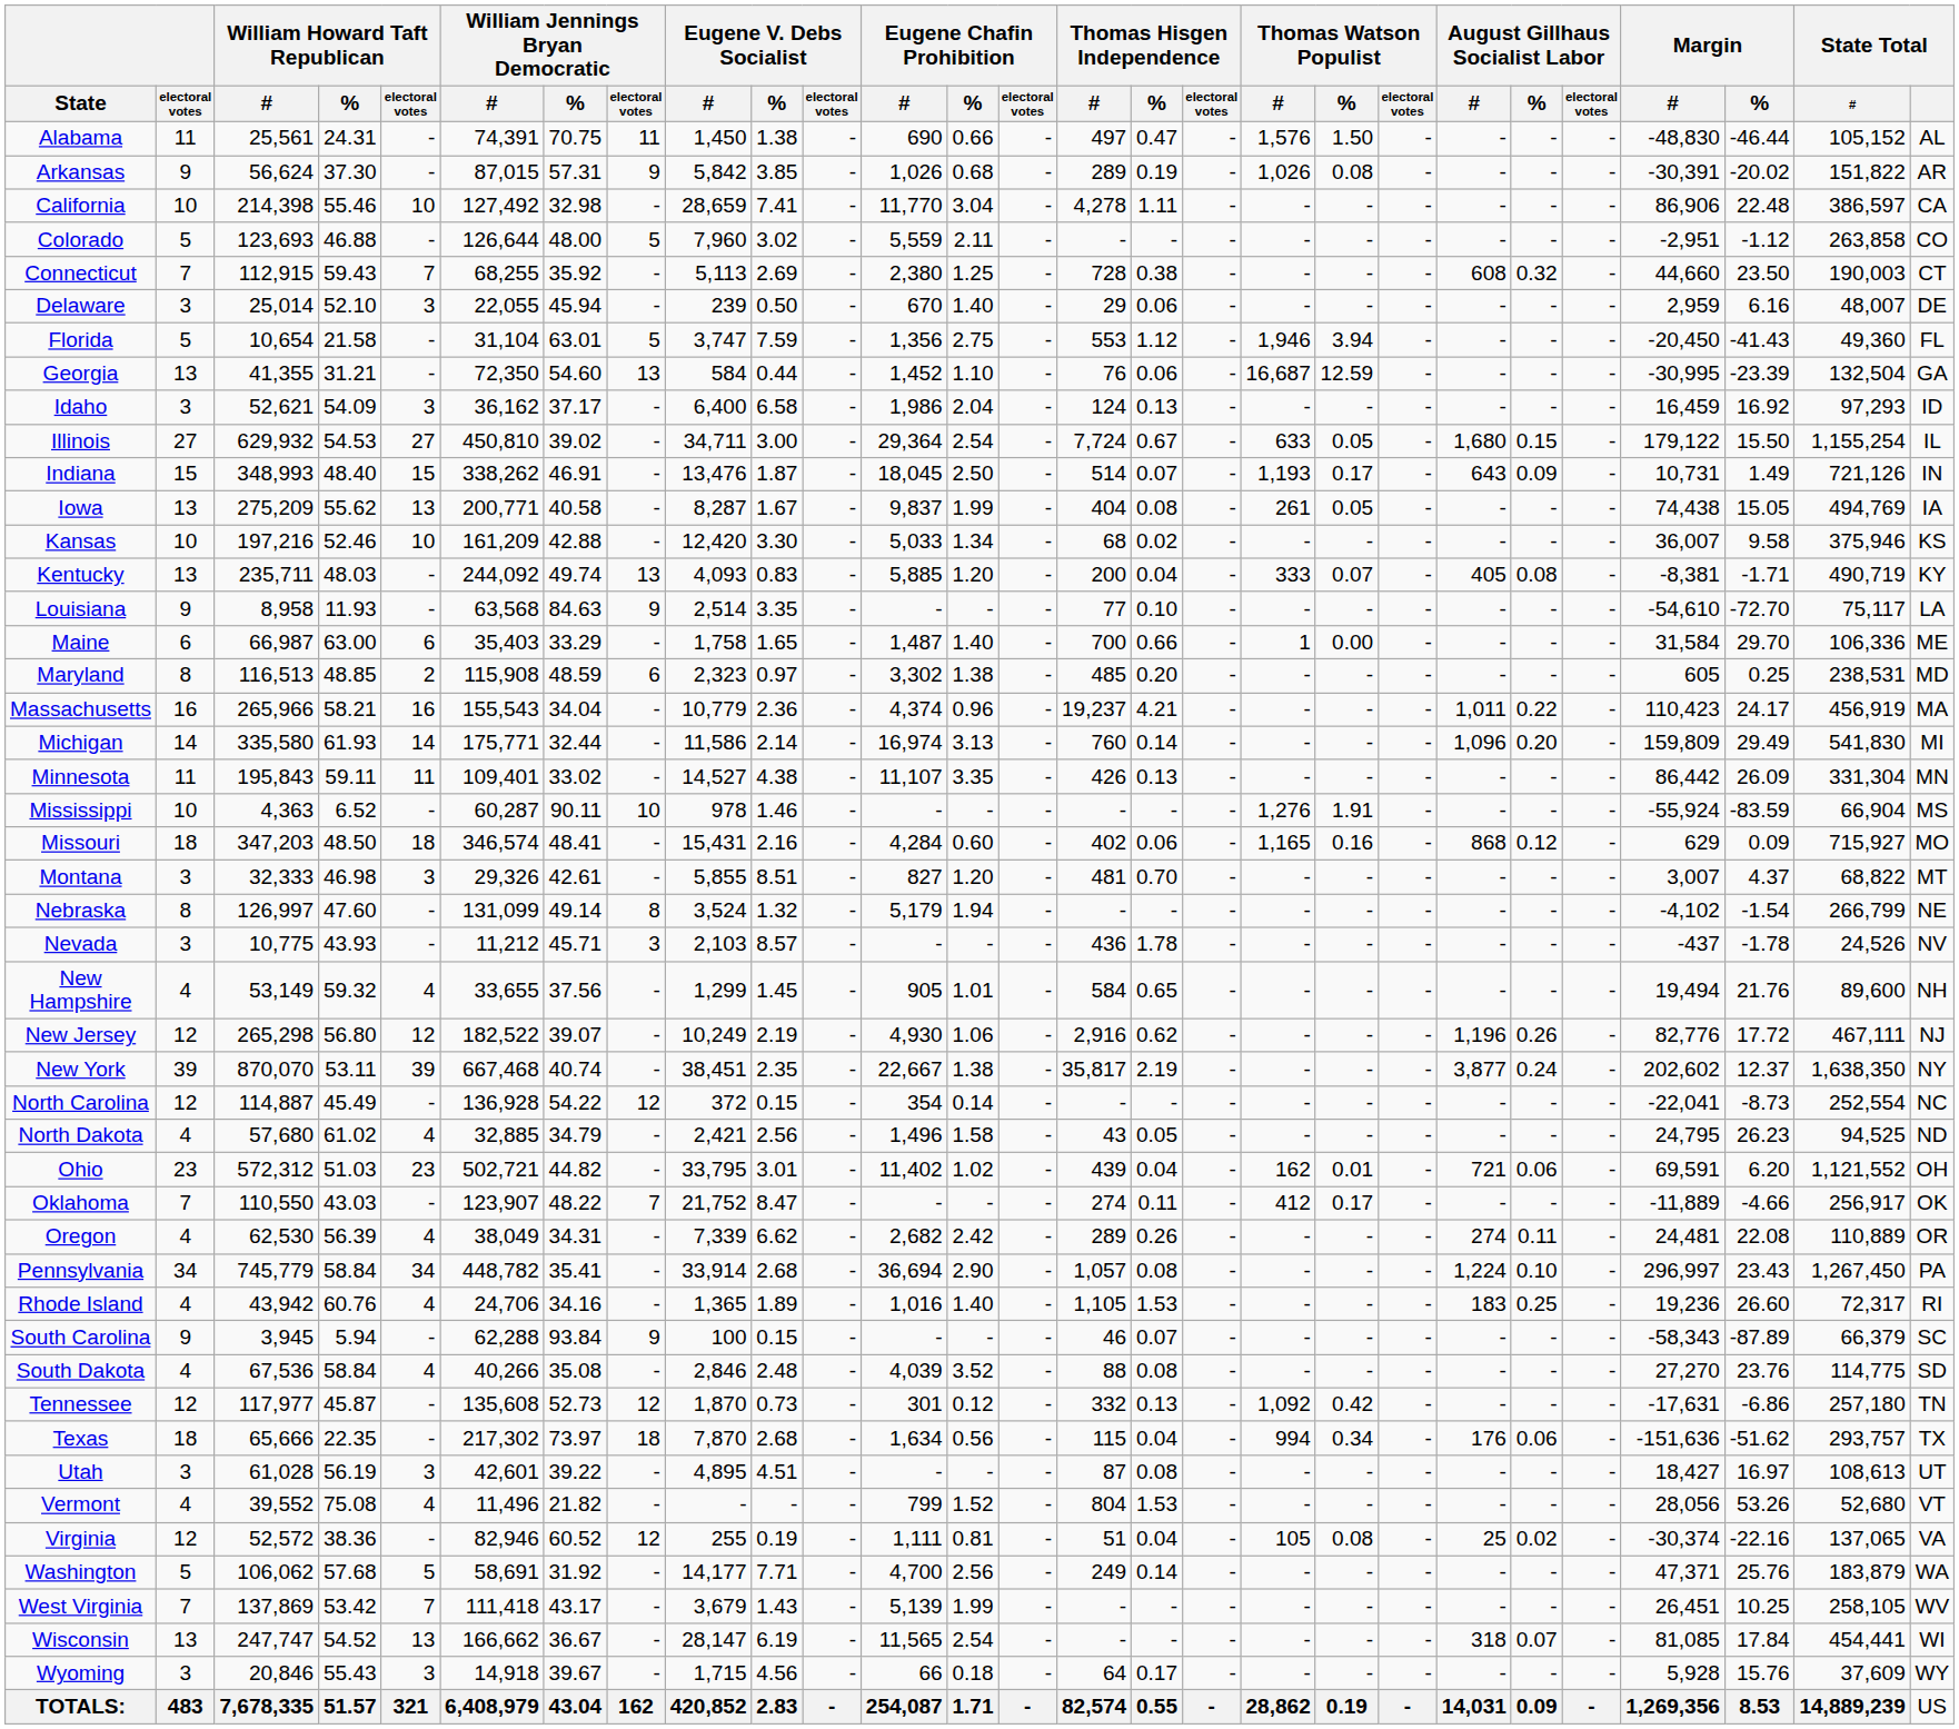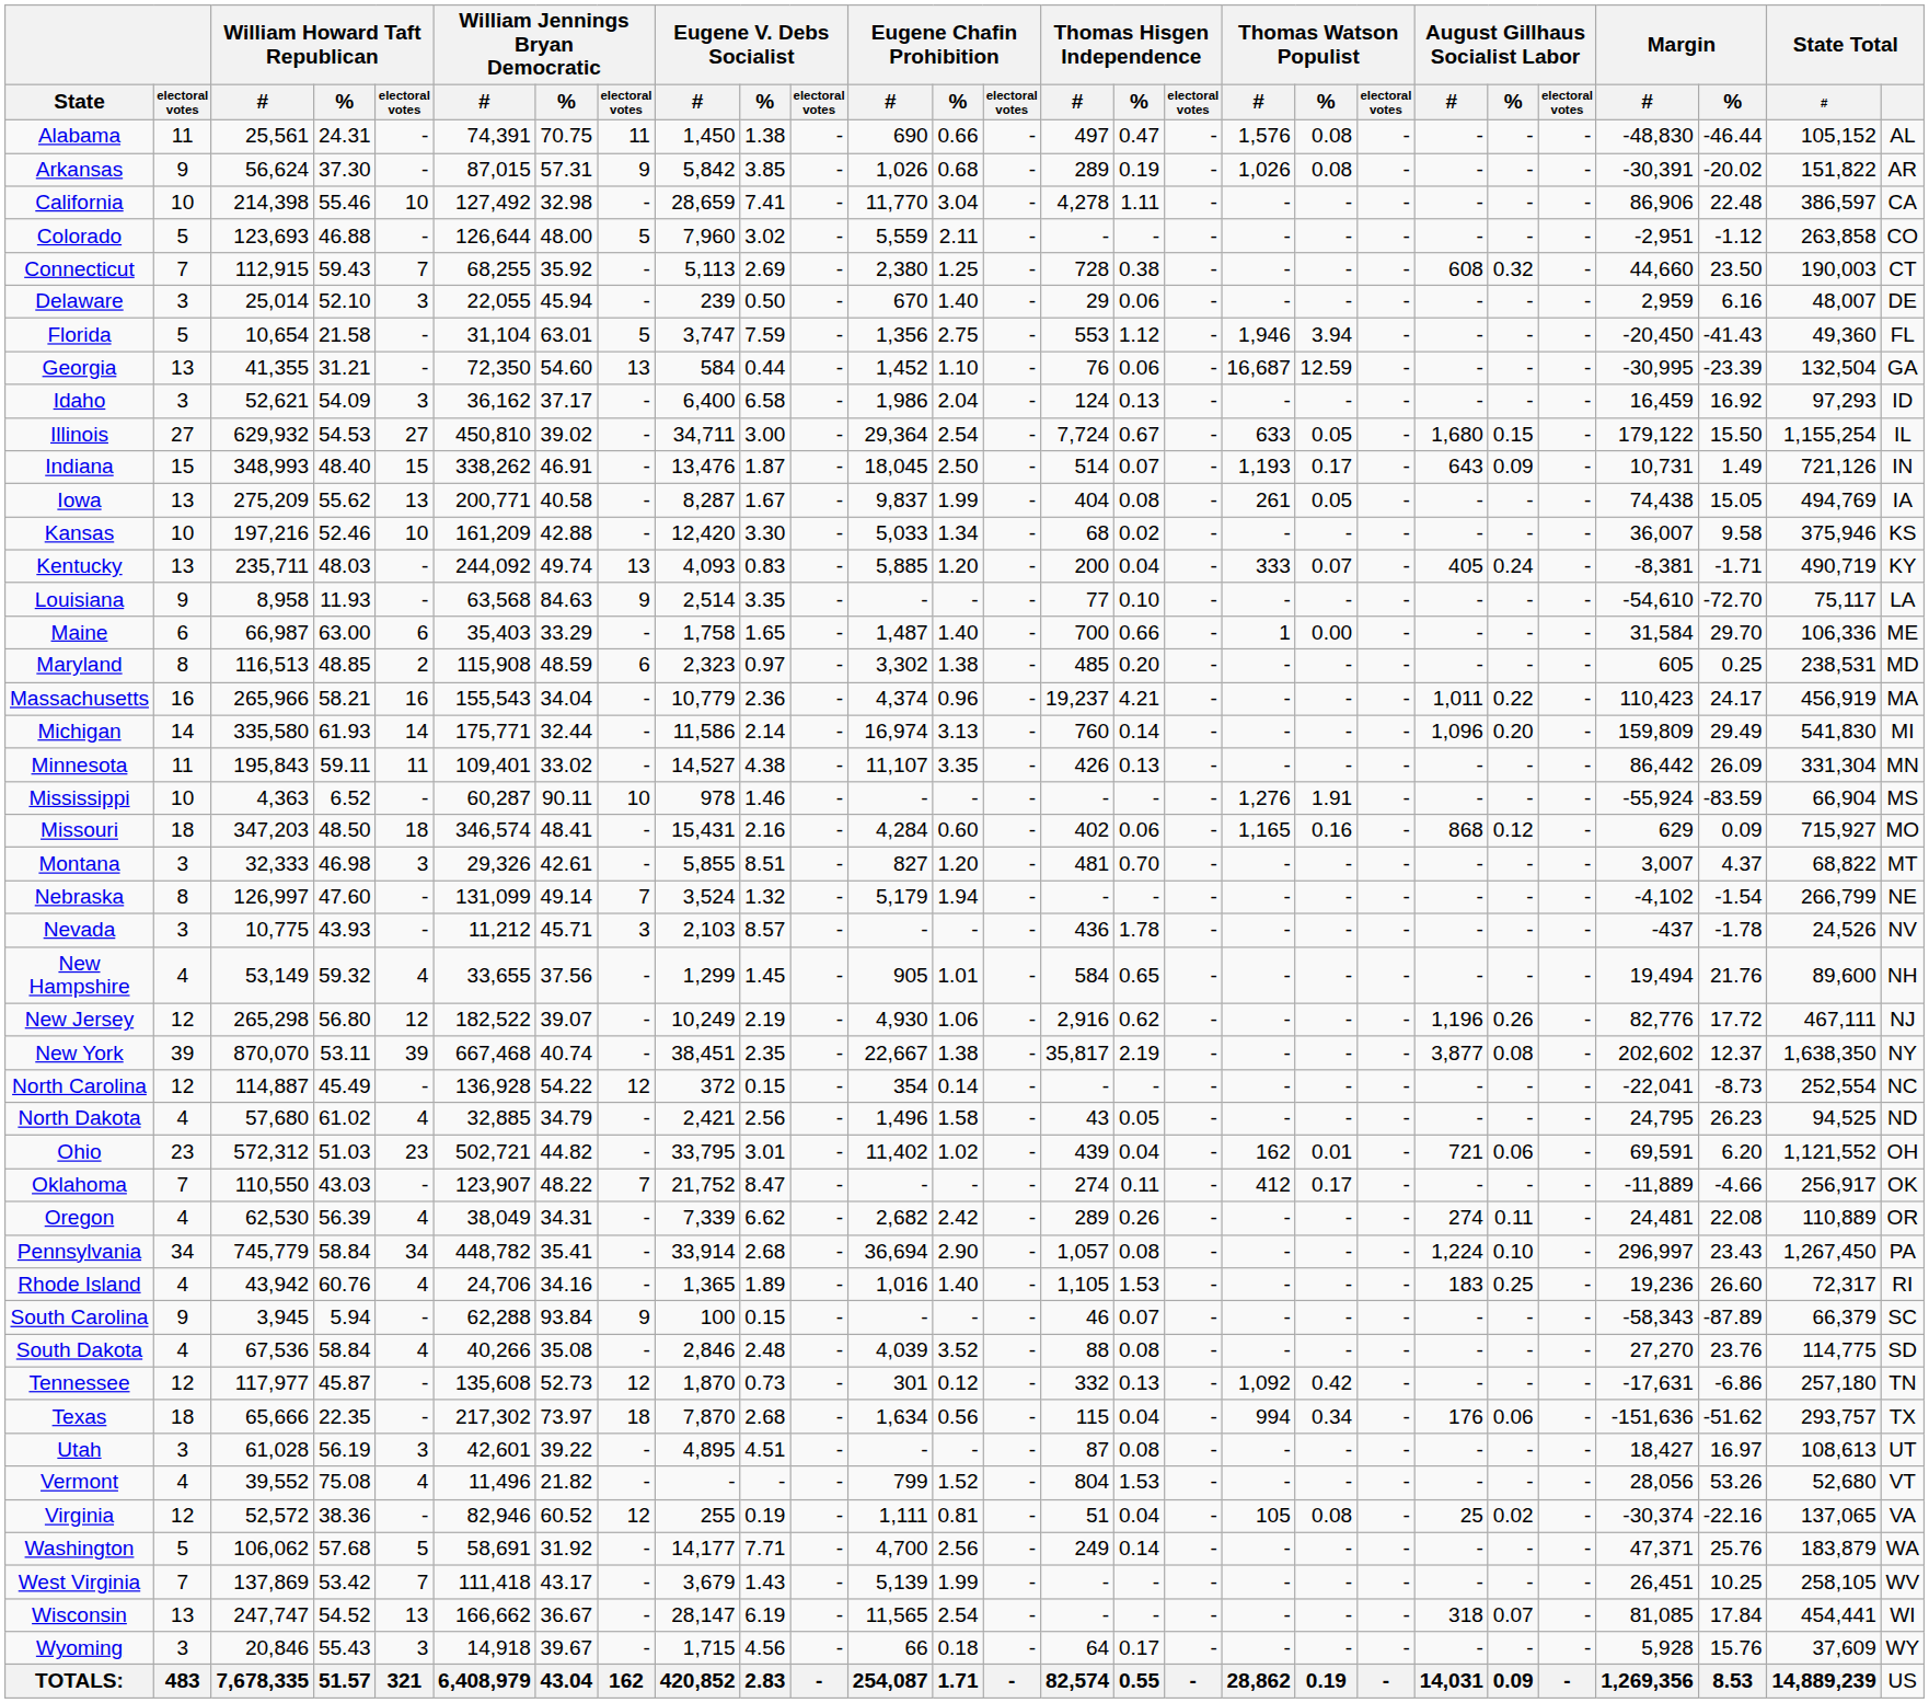Alabama | Thomas Watson Populist / %: 1.50 -> 0.08
Kentucky | August Gillhaus Socialist Labor / %: 0.08 -> 0.24
Nebraska | William Jennings Bryan Democratic / electoral votes: 8 -> 7
New York | August Gillhaus Socialist Labor / %: 0.24 -> 0.08
